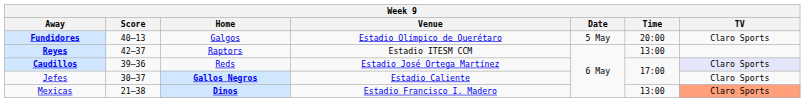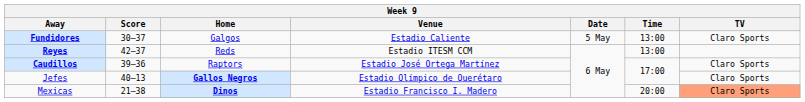Fundidores | Score: 40–13 -> 30–37
Fundidores | Venue: Estadio Olímpico de Querétaro -> Estadio Caliente
Fundidores | Time: 20:00 -> 13:00
Reyes | Home: Raptors -> Reds
Caudillos | Home: Reds -> Raptors
Caudillos | TV: lavender background -> no background
Jefes | Score: 30–37 -> 40–13
Jefes | Venue: Estadio Caliente -> Estadio Olímpico de Querétaro
Mexicas | Time: 13:00 -> 20:00
